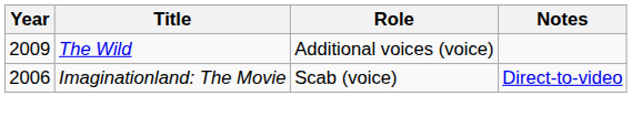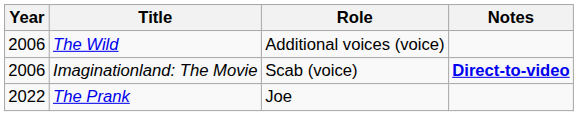The Wild | Year: 2009 -> 2006
Imaginationland: The Movie | Notes: normal -> bold
+ row: 2022 | The Prank | Joe
